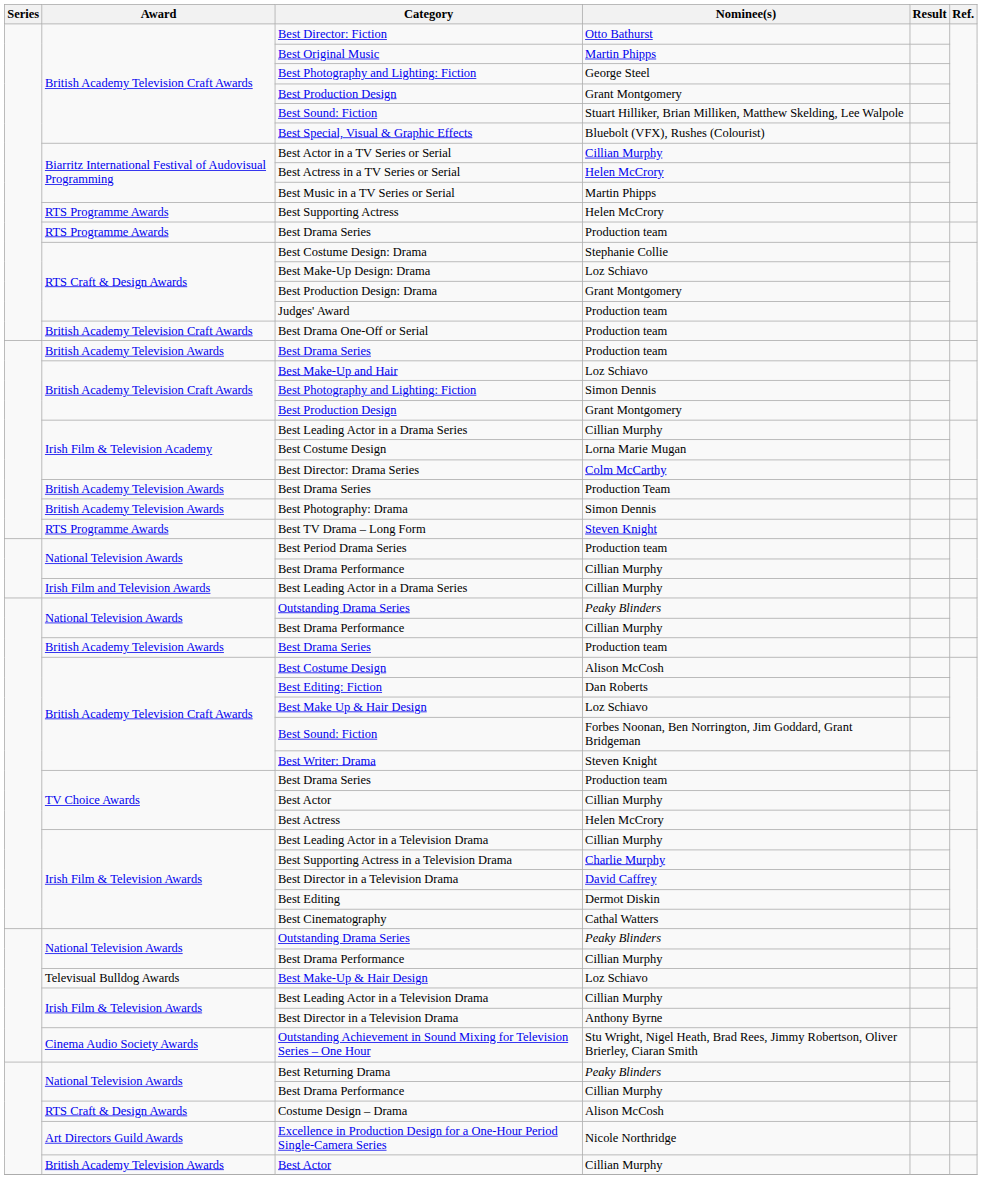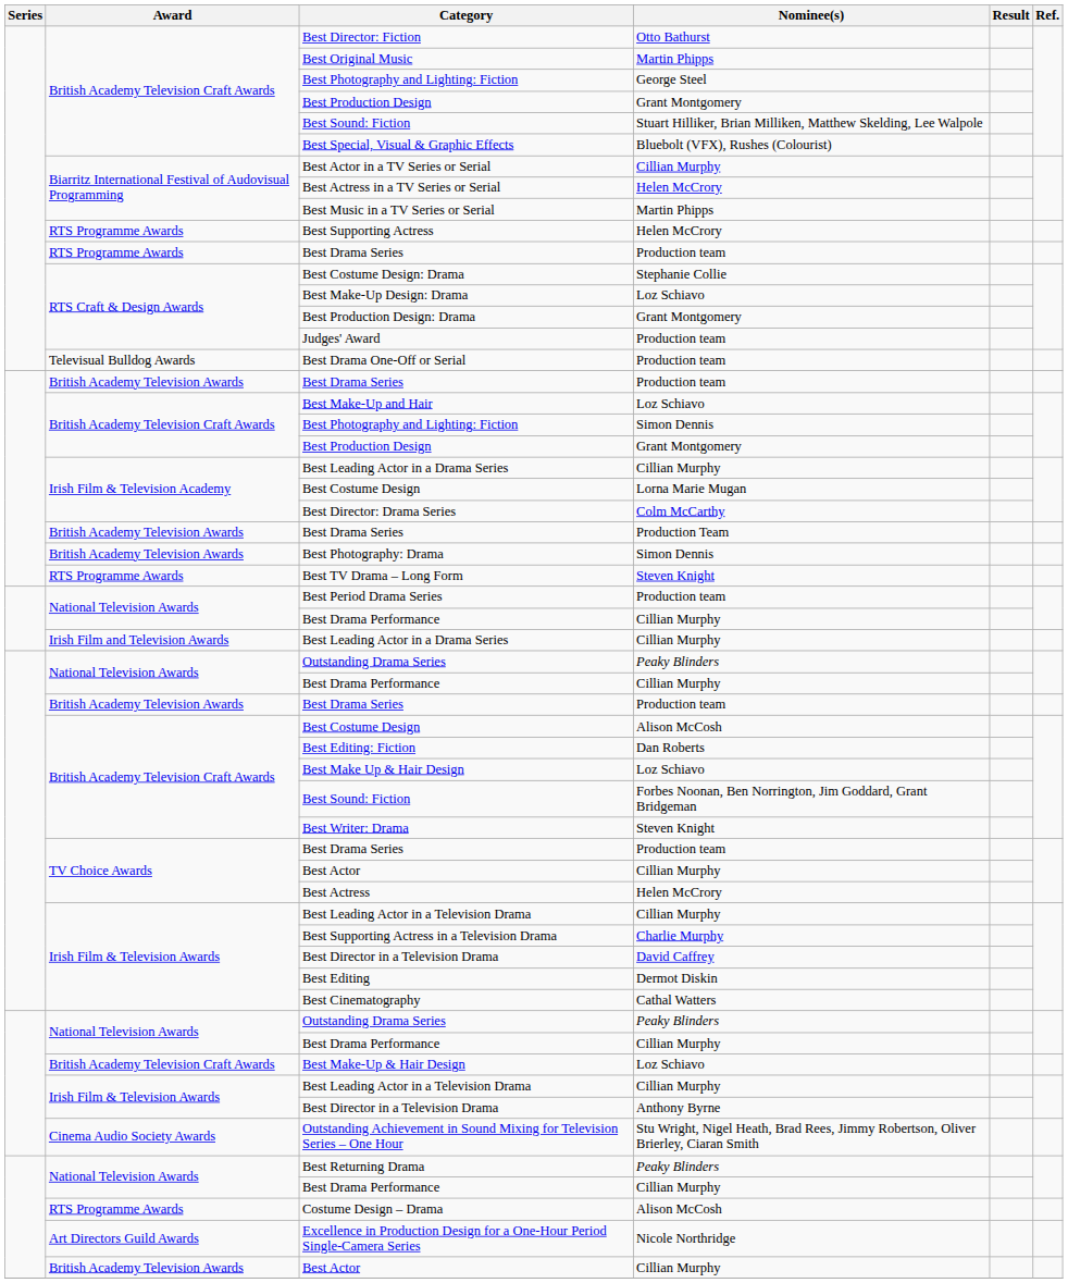Best Drama One-Off or Serial | Award: British Academy Television Craft Awards -> Televisual Bulldog Awards
Best Make-Up & Hair Design | Award: Televisual Bulldog Awards -> British Academy Television Craft Awards
Costume Design – Drama | Award: RTS Craft & Design Awards -> RTS Programme Awards
